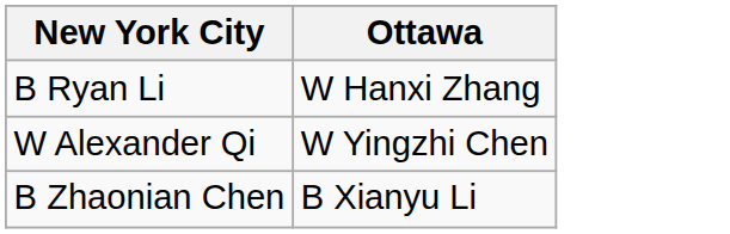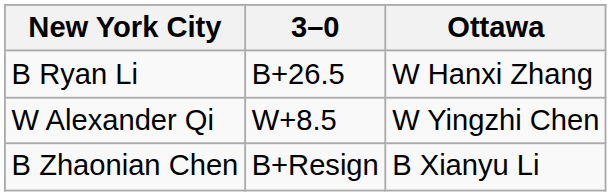+ column: 3–0 | B+26.5 | W+8.5 | B+Resign
